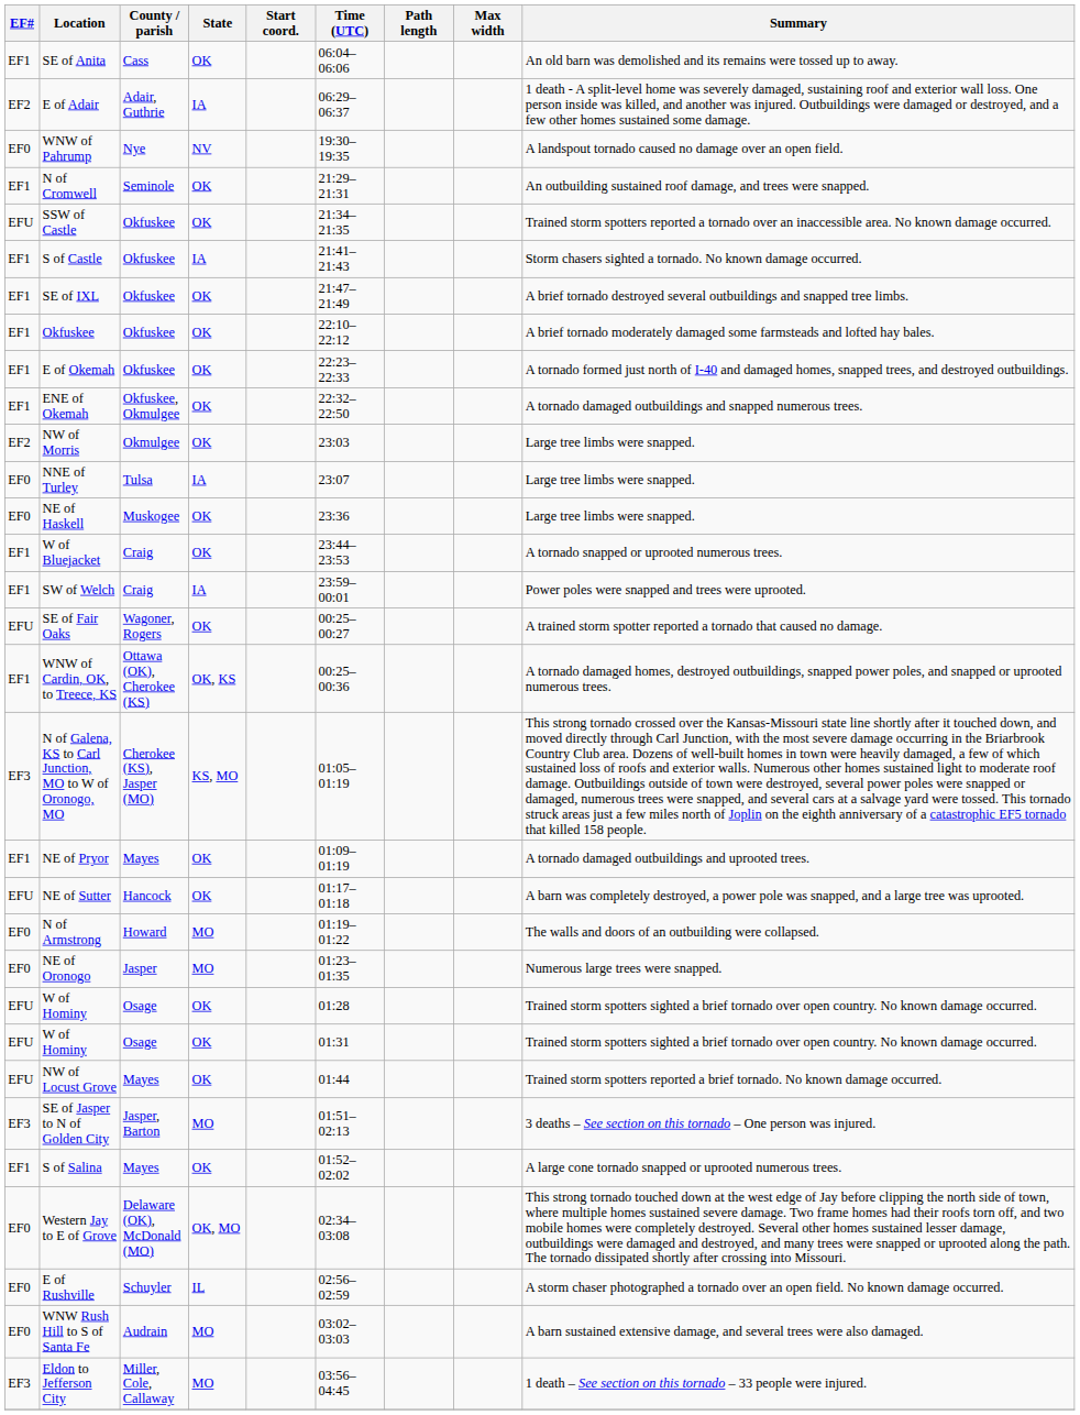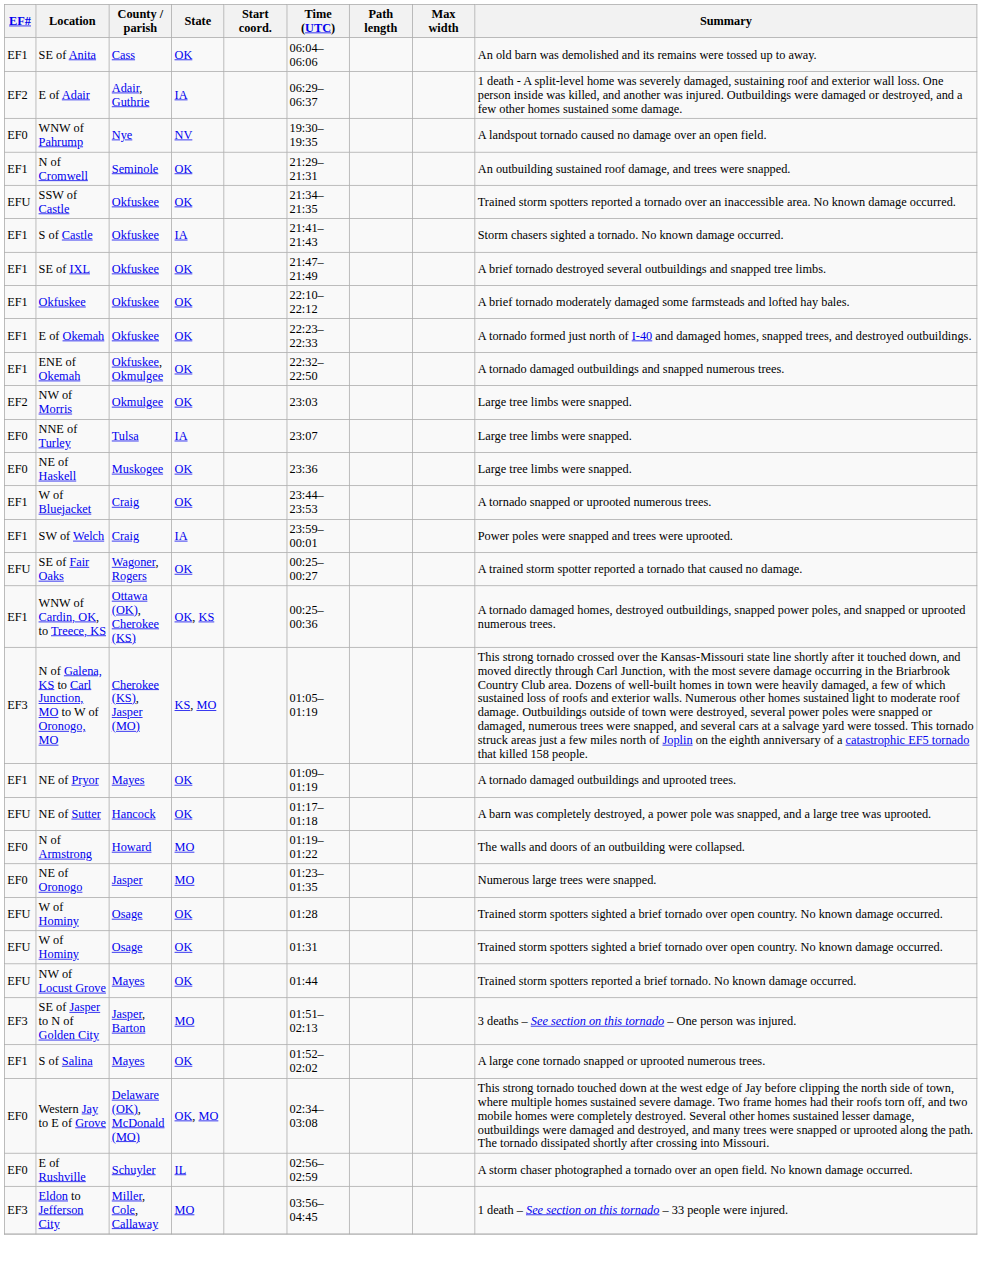- row: EF0 | WNW Rush Hill to S of Santa Fe | Audrain | MO | 03:02–03:03 | A barn sustained extensive damage, and several trees were also damaged.
